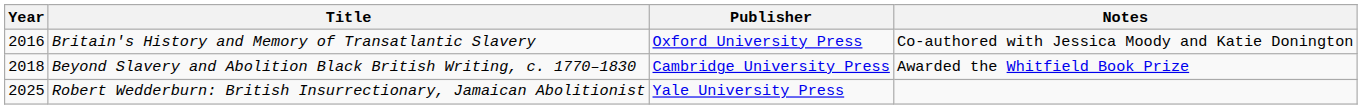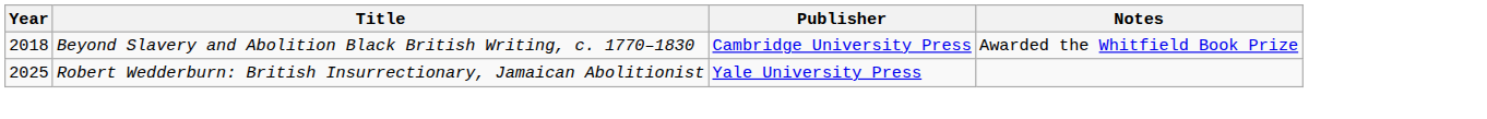- row: 2016 | Britain's History and Memory of Transatlantic Slavery | Oxford University Press | Co-authored with Jessica Moody and Katie Donington
